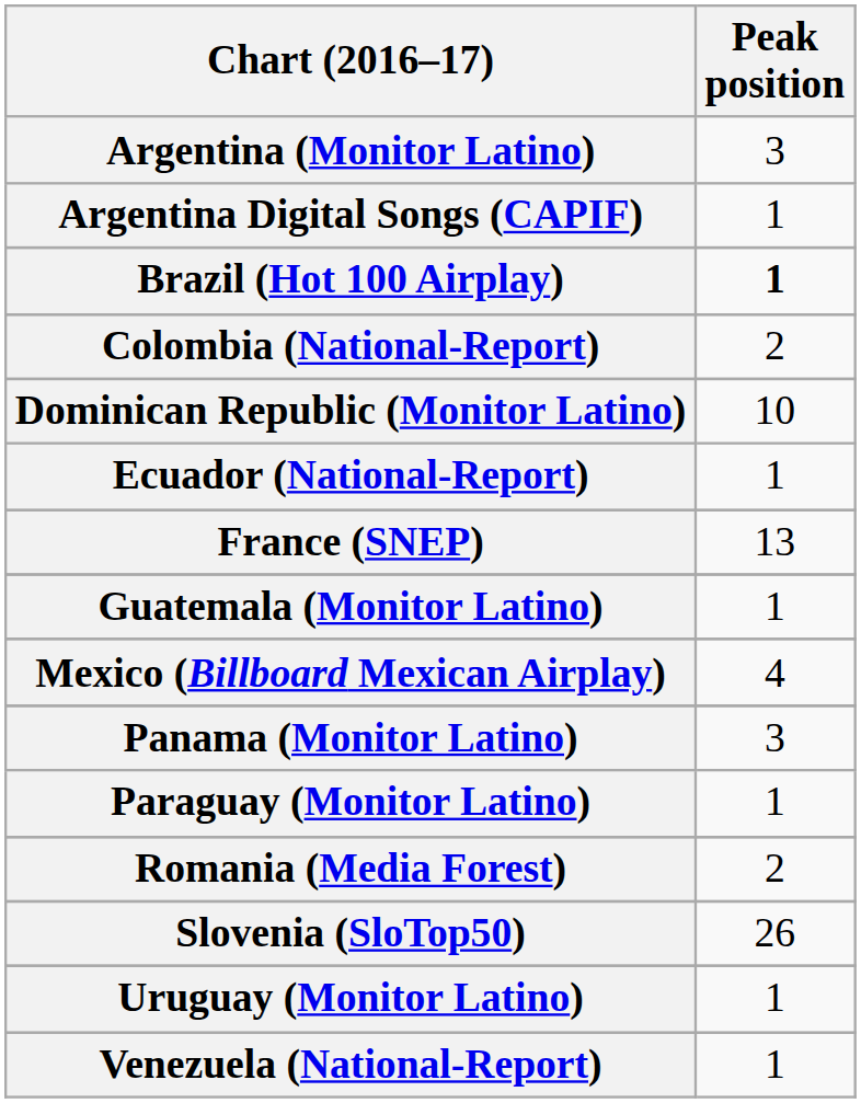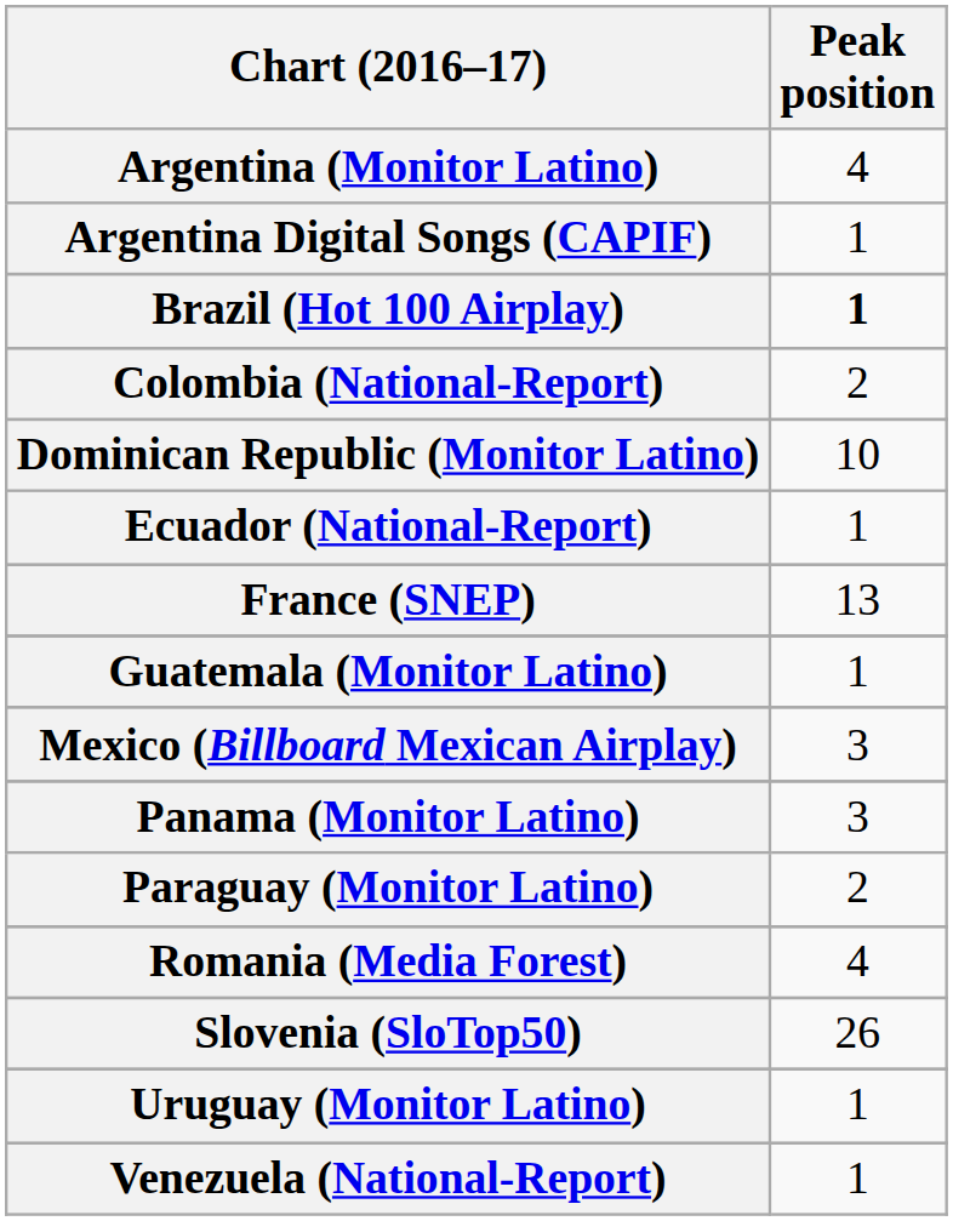Argentina (Monitor Latino) | Peak position: 3 -> 4
Mexico (Billboard Mexican Airplay) | Peak position: 4 -> 3
Paraguay (Monitor Latino) | Peak position: 1 -> 2
Romania (Media Forest) | Peak position: 2 -> 4
